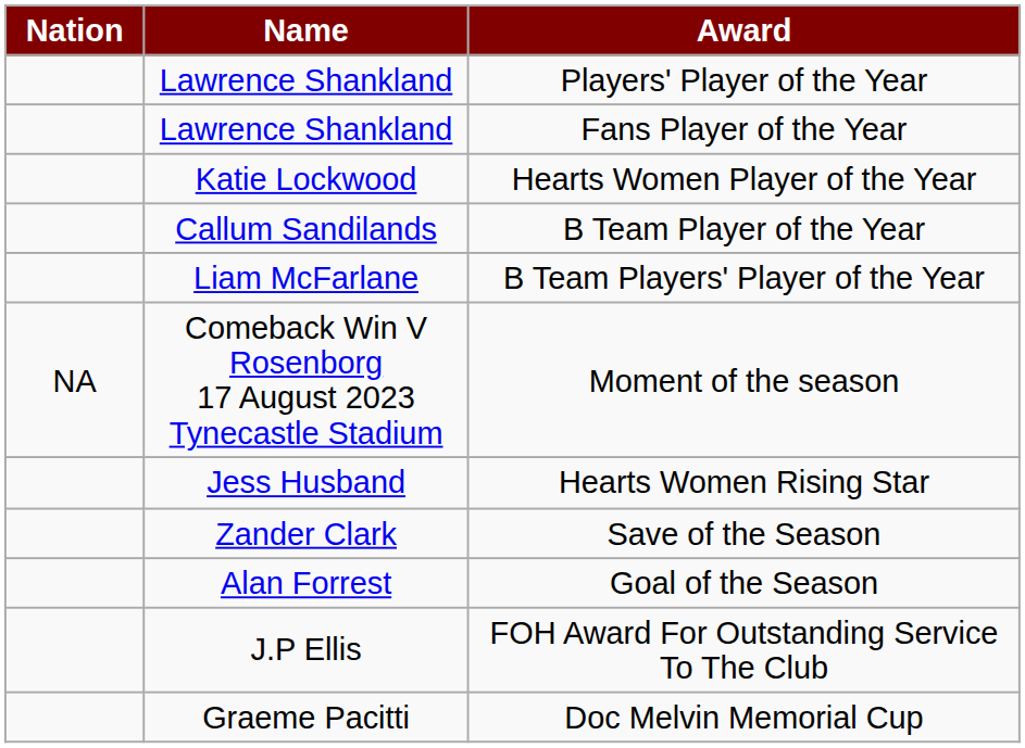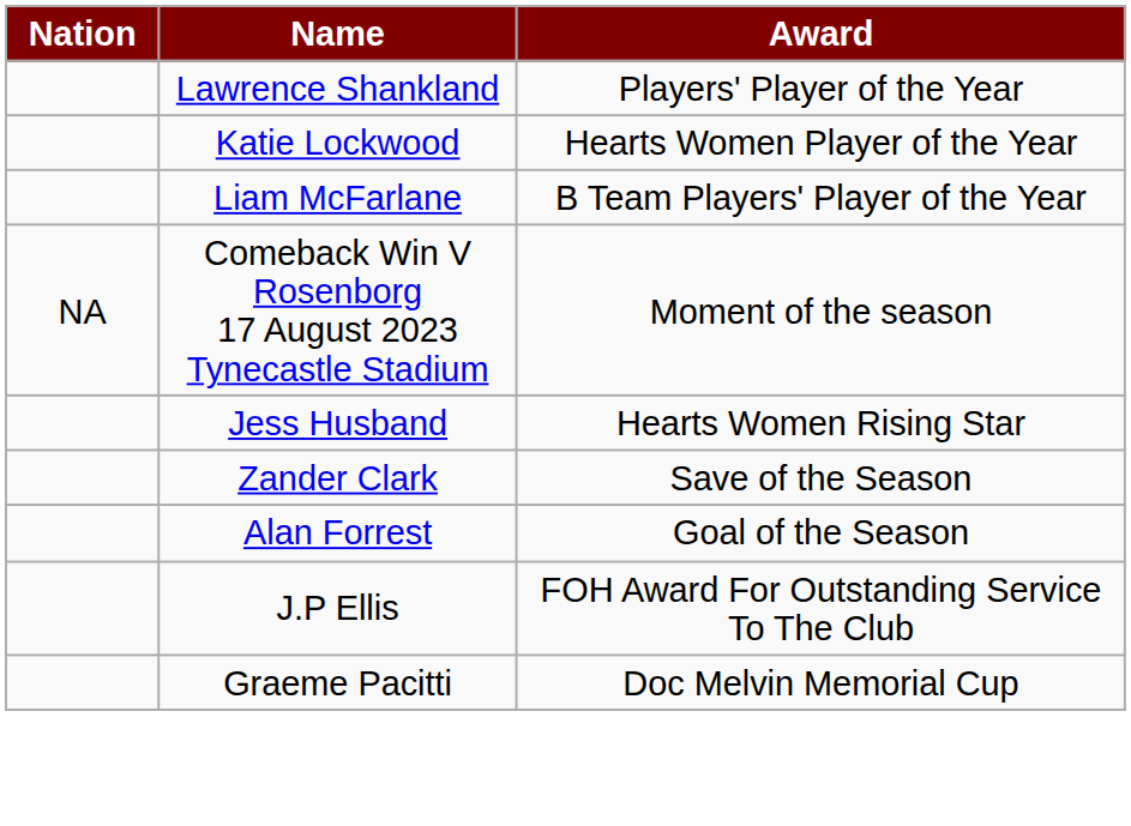- row: Lawrence Shankland | Fans Player of the Year
- row: Callum Sandilands | B Team Player of the Year
